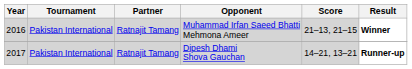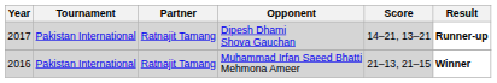rows swapped: Dipesh Dhami Shova Gauchan <-> Muhammad Irfan Saeed Bhatti Mehmona Ameer
